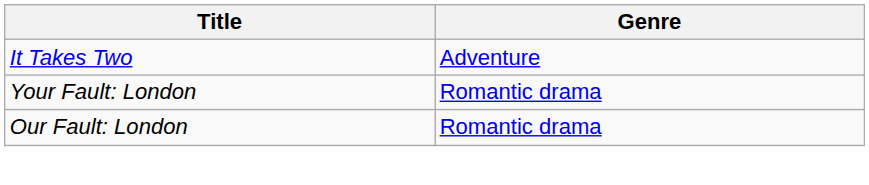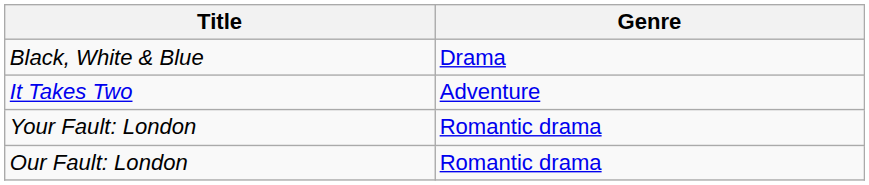+ row: Black, White & Blue | Drama
